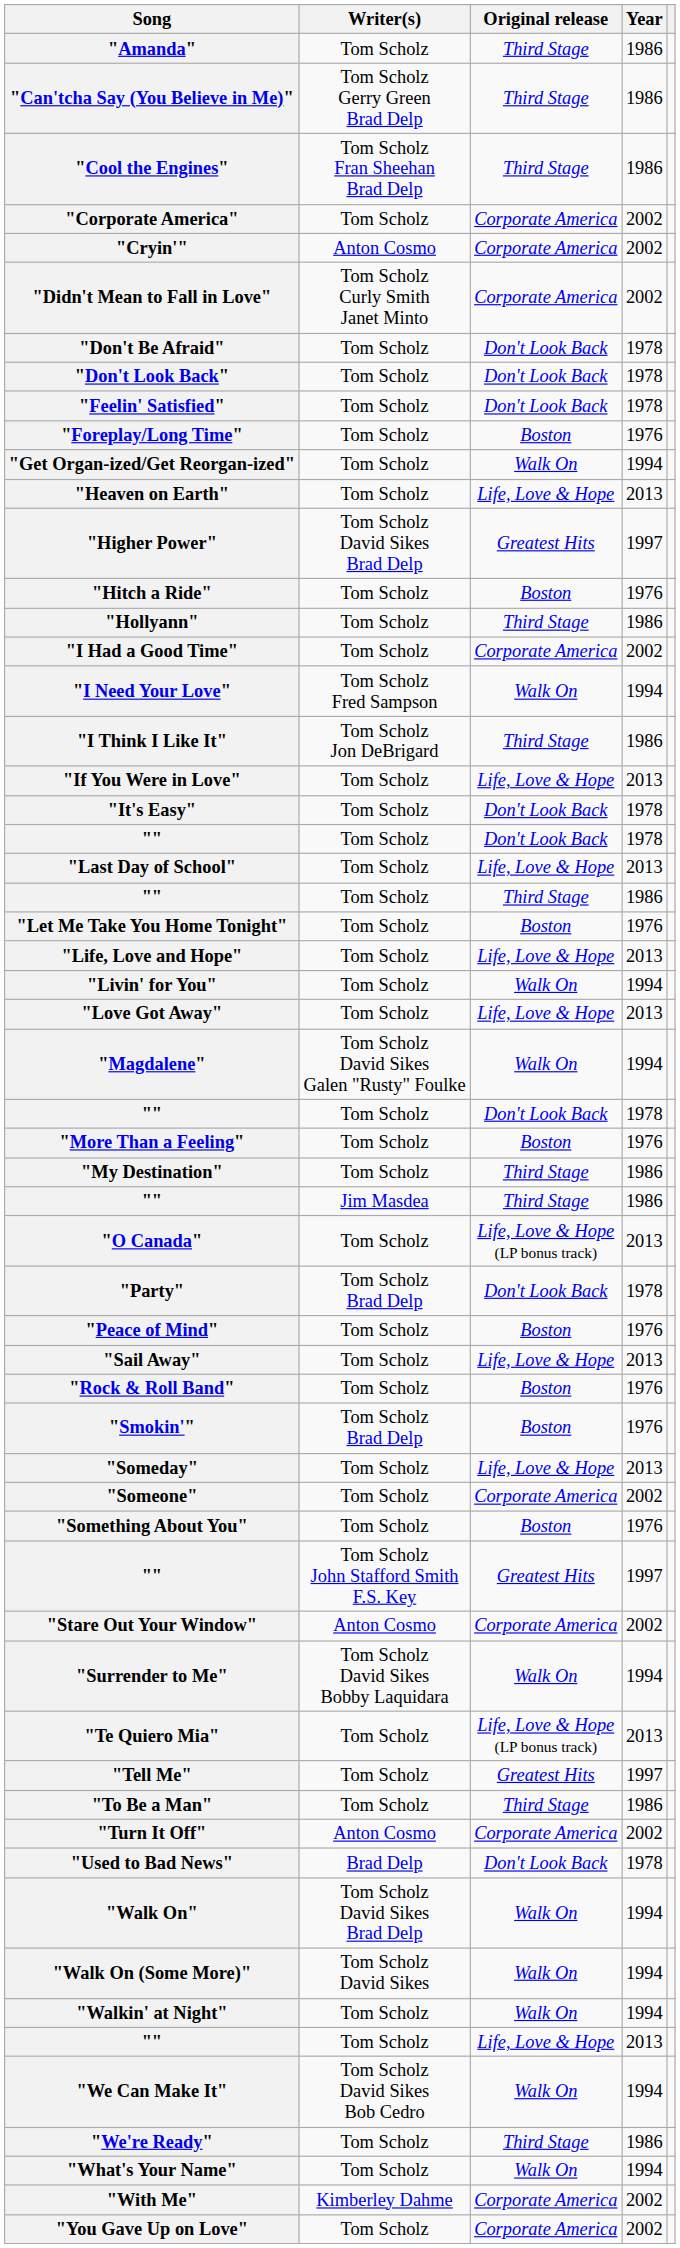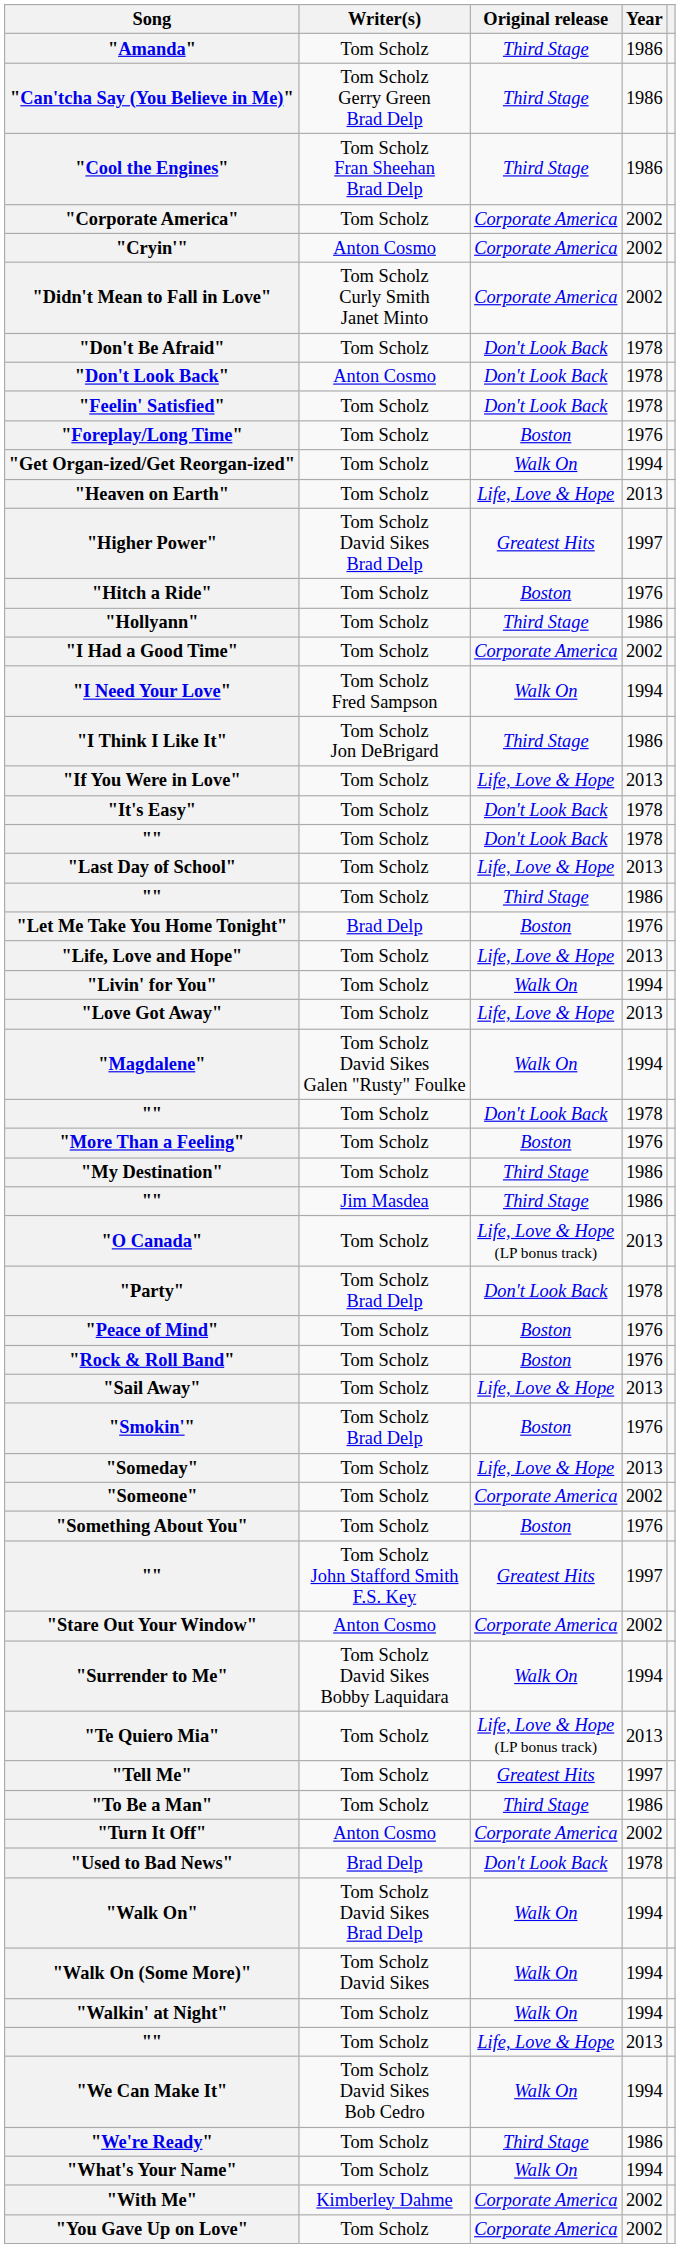"Don't Look Back" | Writer(s): Tom Scholz -> Anton Cosmo
"Let Me Take You Home Tonight" | Writer(s): Tom Scholz -> Brad Delp
rows swapped: "Rock & Roll Band" <-> "Sail Away"
